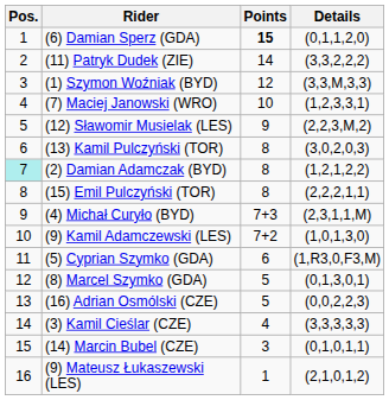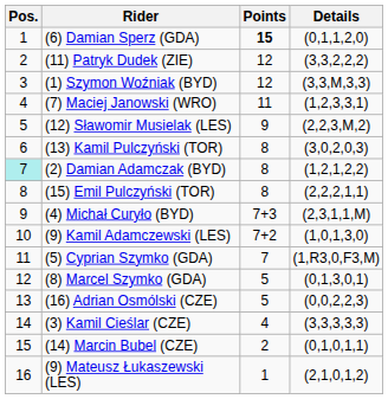(11) Patryk Dudek (ZIE) | Points: 14 -> 12
(7) Maciej Janowski (WRO) | Points: 10 -> 11
(5) Cyprian Szymko (GDA) | Points: 6 -> 7
(14) Marcin Bubel (CZE) | Points: 3 -> 2
